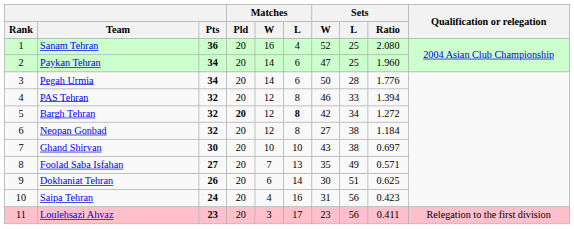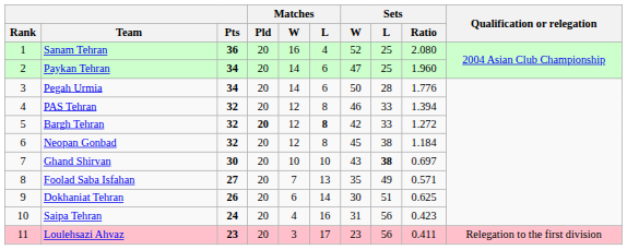Bargh Tehran | Sets / L: 34 -> 33
Neopan Gonbad | Sets / W: 27 -> 45
Ghand Shirvan | Sets / L: normal -> bold
